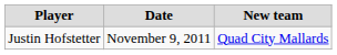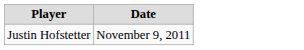- column: New team | Quad City Mallards
